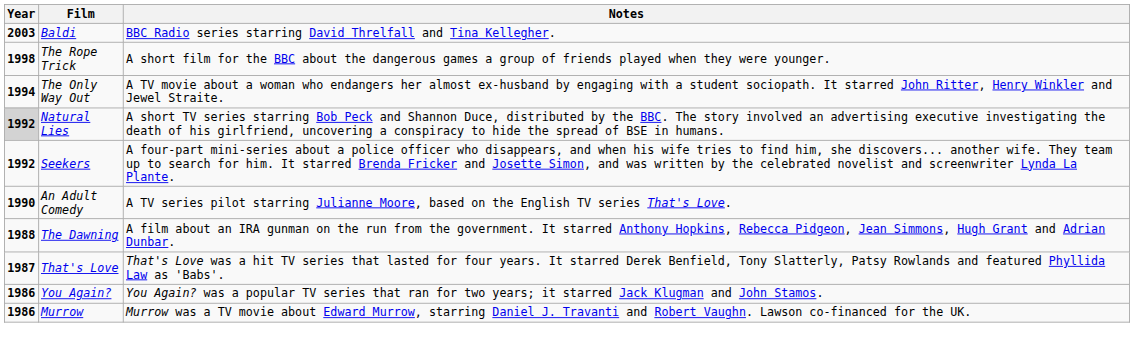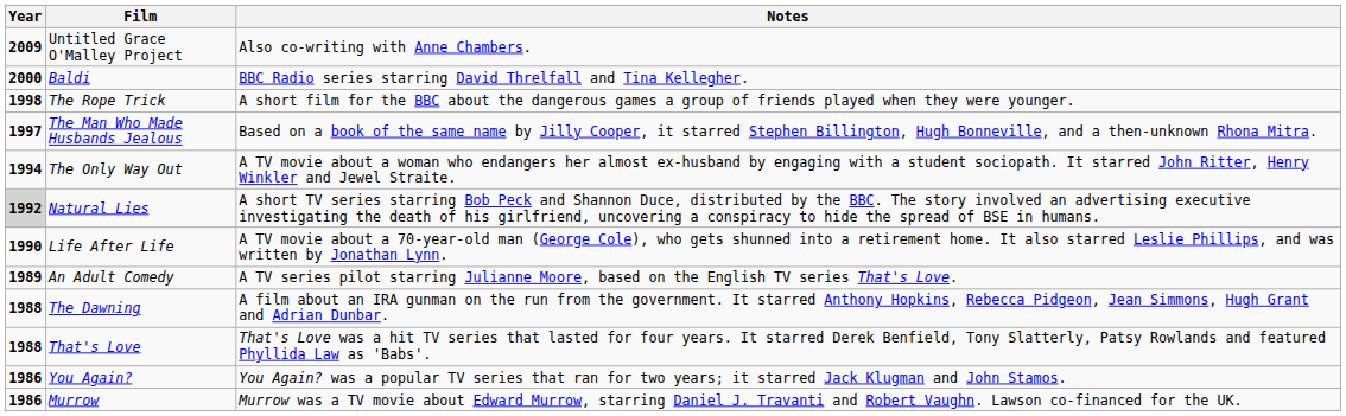+ row: 2009 | Untitled Grace O'Malley Project | Also co-writing with Anne Chambers.
Baldi | Year: 2003 -> 2000
+ row: 1997 | The Man Who Made Husbands Jealous | Based on a book of the same name by Jilly Cooper, it starred Stephen Billington, Hugh Bonneville, and a then-unknown Rhona Mitra.
- row: 1992 | Seekers | A four-part mini-series about a police officer who disappears, and when his wife tries to find him, she discovers... another wife. They team up to search for him. It starred Brenda Fricker and Josette Simon, and was written by the celebrated novelist and screenwriter Lynda La Plante.
+ row: 1990 | Life After Life | A TV movie about a 70-year-old man (George Cole), who gets shunned into a retirement home. It also starred Leslie Phillips, and was written by Jonathan Lynn.
An Adult Comedy | Year: 1990 -> 1989
That's Love | Year: 1987 -> 1988
